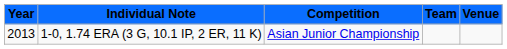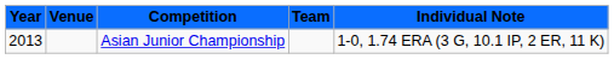columns swapped: Venue <-> Individual Note
